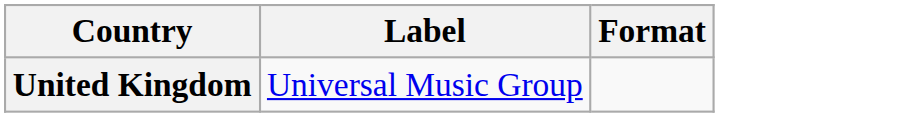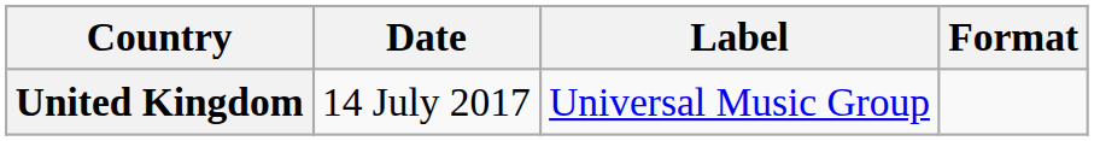+ column: Date | 14 July 2017
